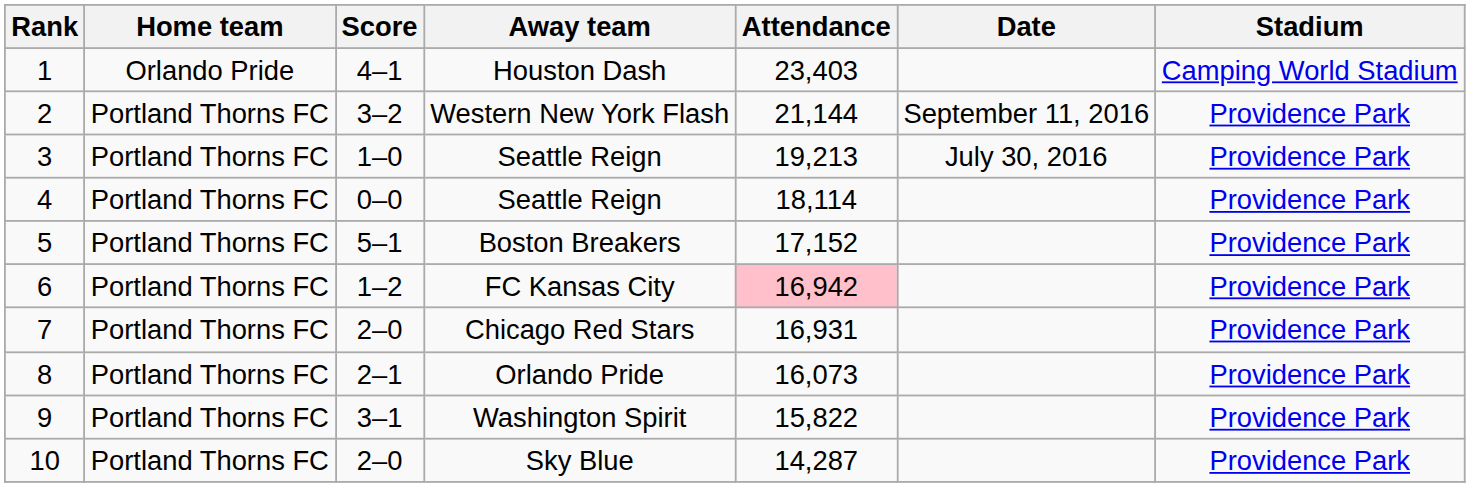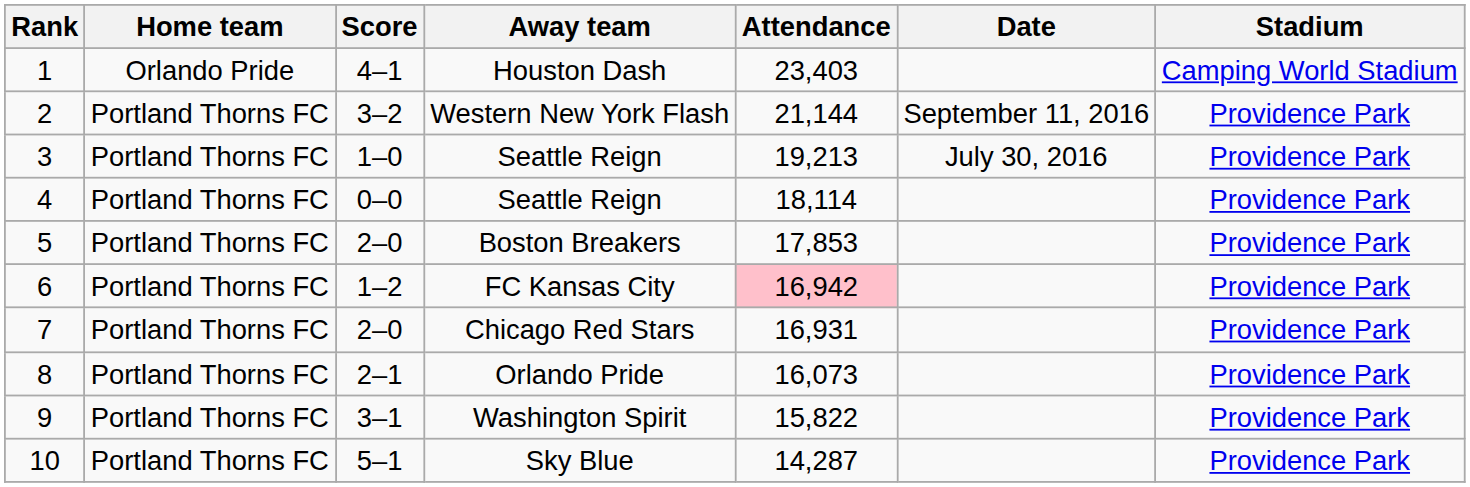Boston Breakers | Score: 5–1 -> 2–0
Boston Breakers | Attendance: 17,152 -> 17,853
Sky Blue | Score: 2–0 -> 5–1
